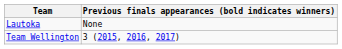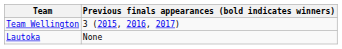rows swapped: Team Wellington <-> Lautoka
